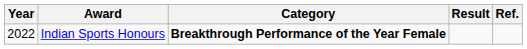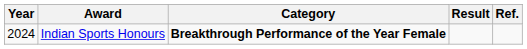Indian Sports Honours | Year: 2022 -> 2024
